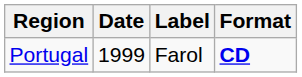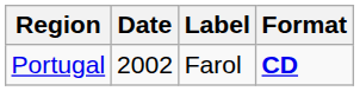Portugal | Date: 1999 -> 2002
